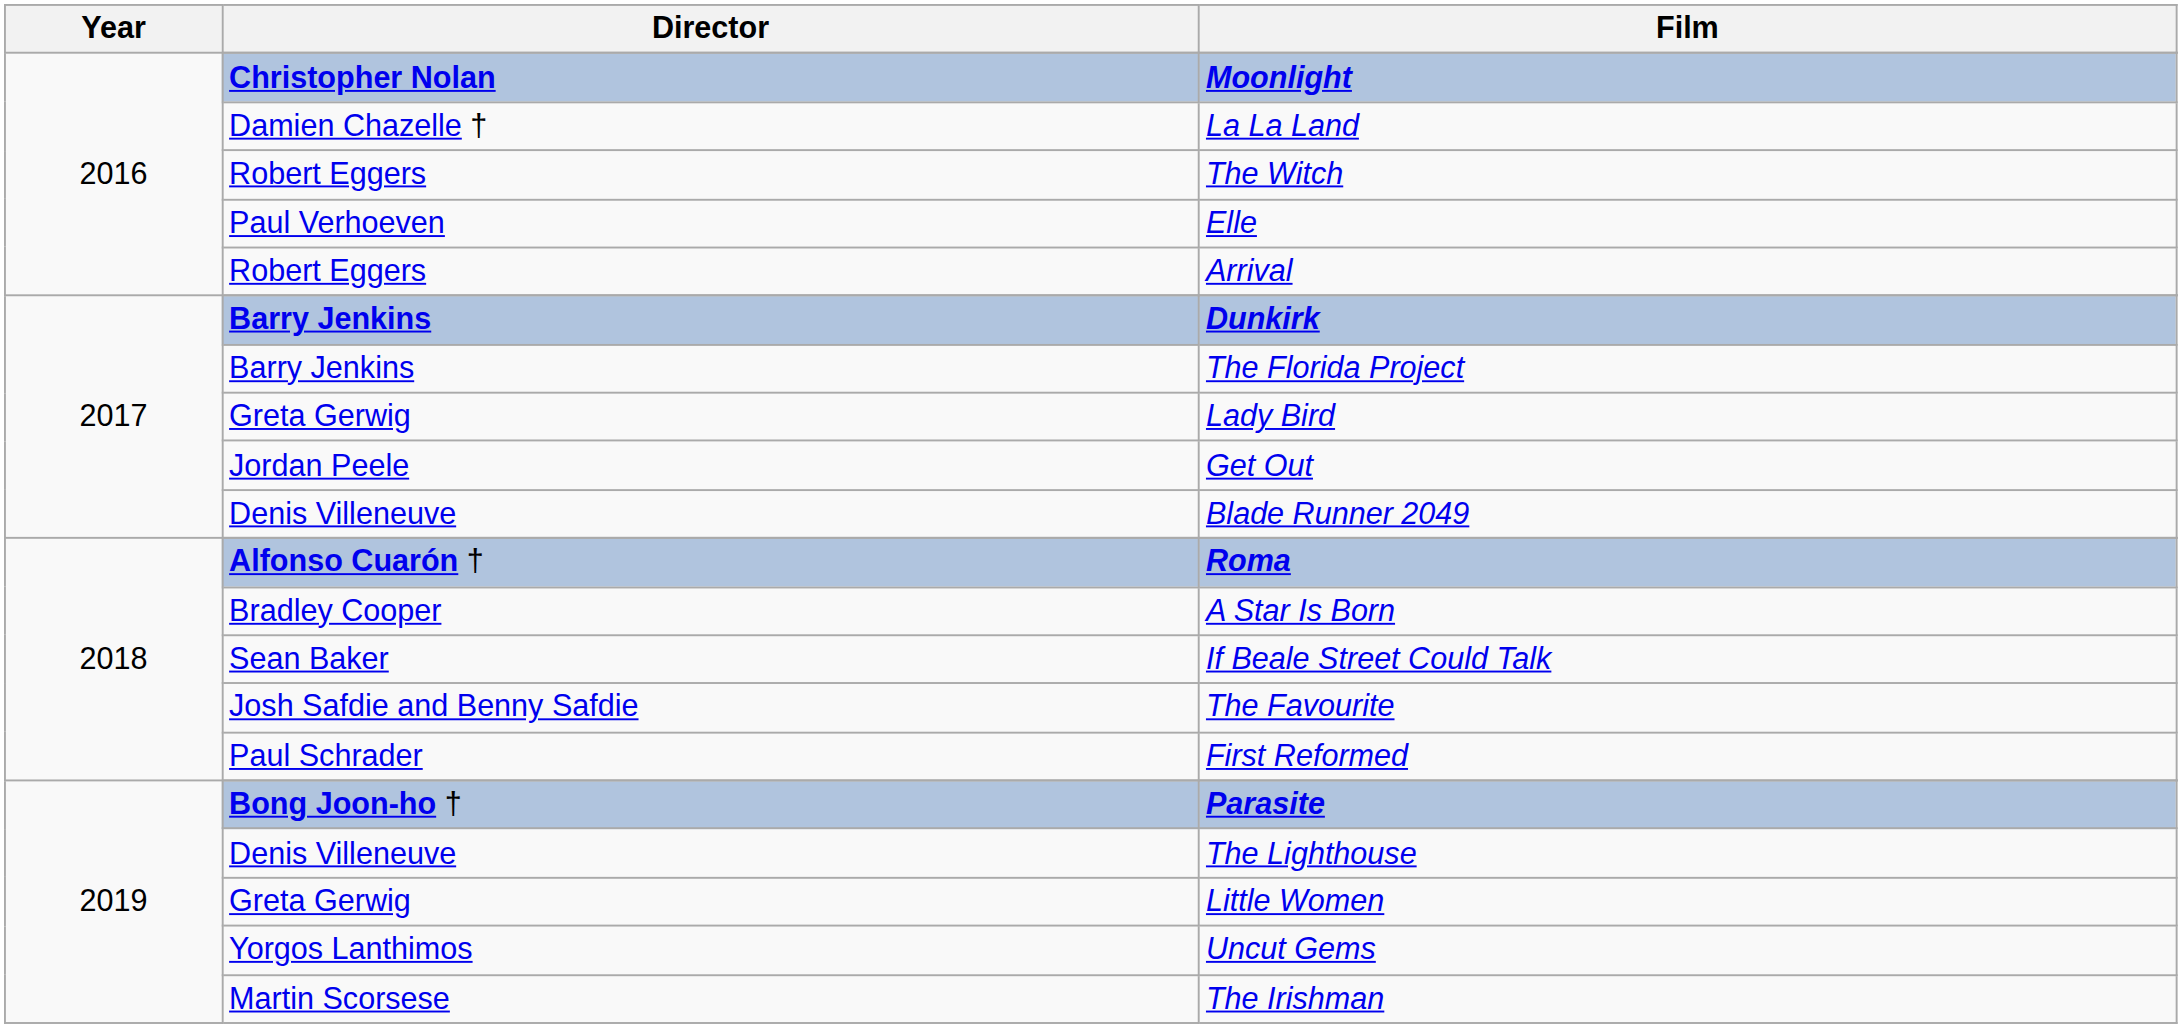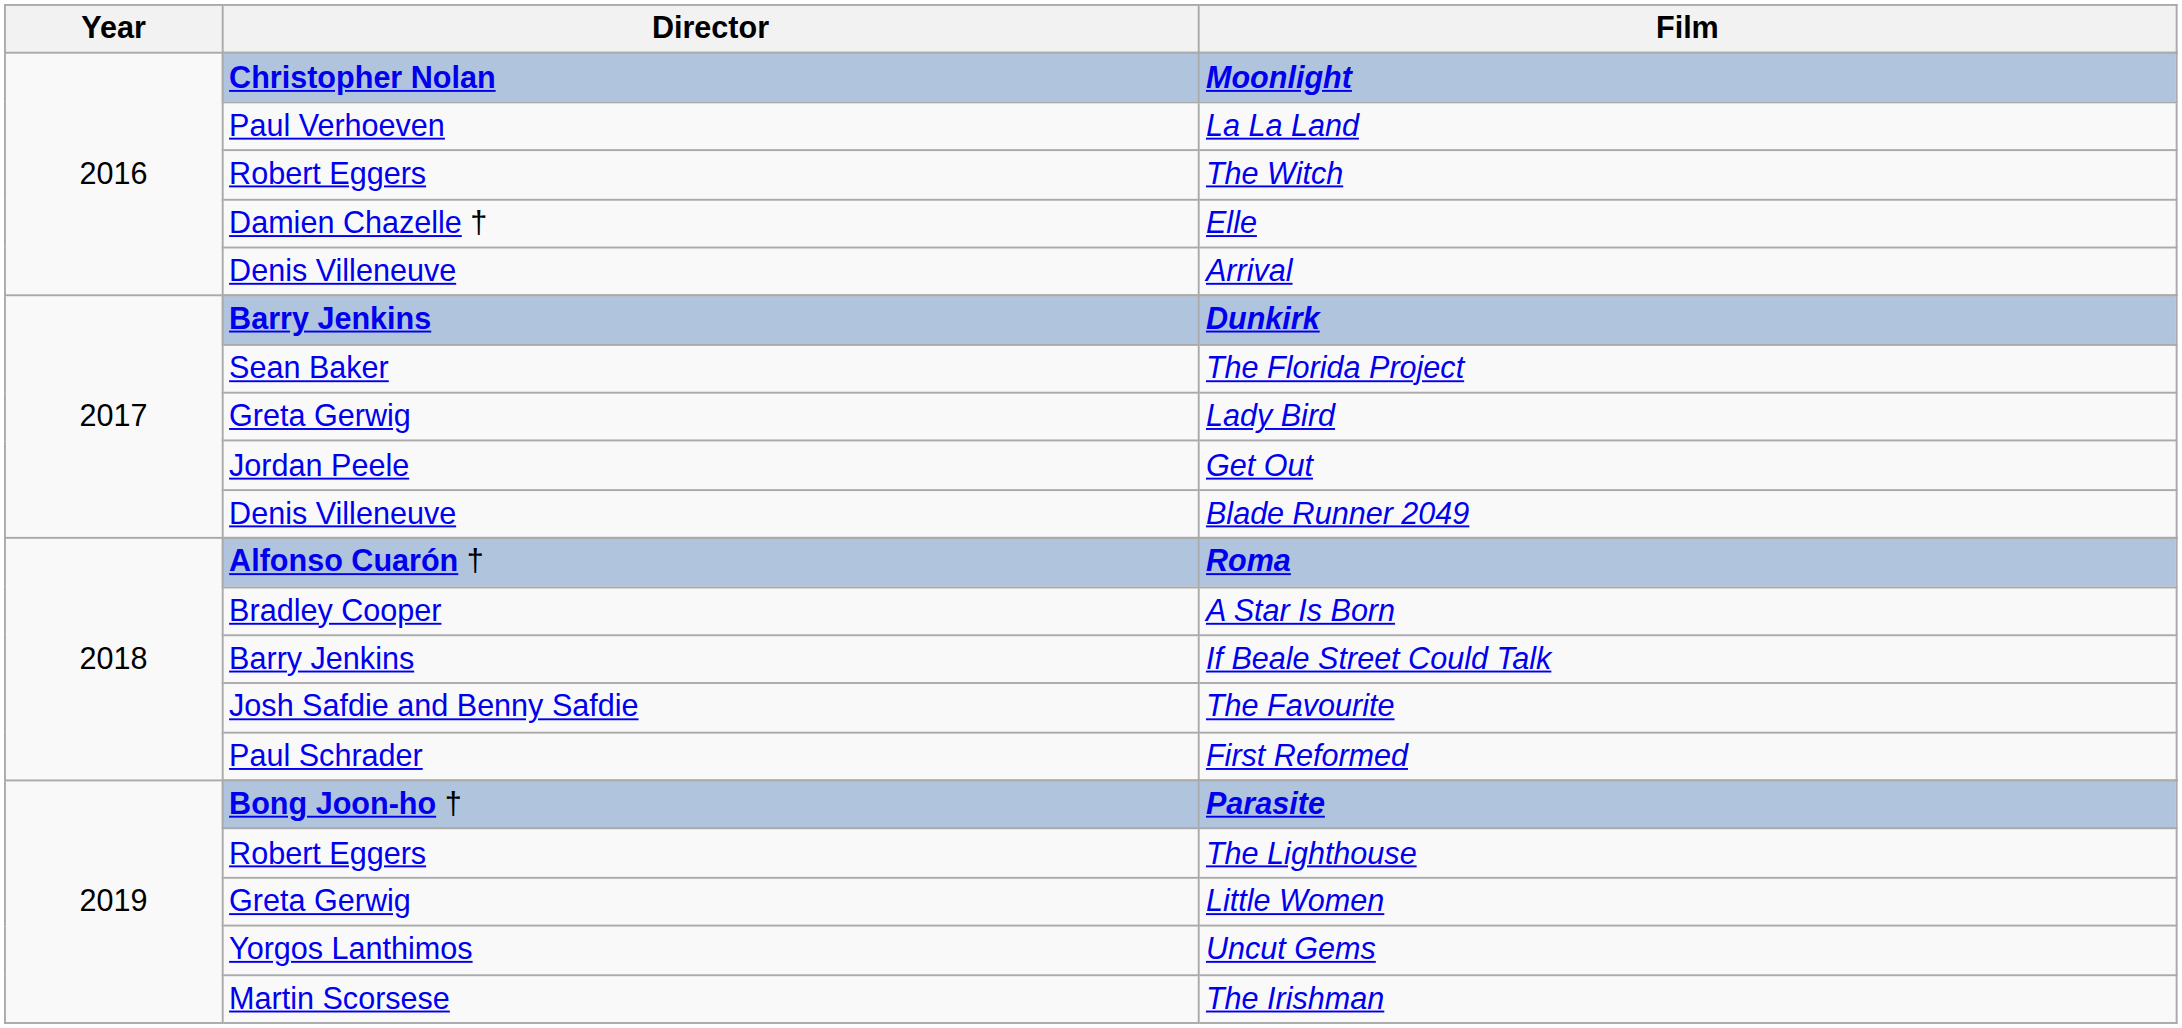La La Land | Director: Damien Chazelle † -> Paul Verhoeven
Elle | Director: Paul Verhoeven -> Damien Chazelle †
Arrival | Director: Robert Eggers -> Denis Villeneuve
The Florida Project | Director: Barry Jenkins -> Sean Baker
If Beale Street Could Talk | Director: Sean Baker -> Barry Jenkins
The Lighthouse | Director: Denis Villeneuve -> Robert Eggers
